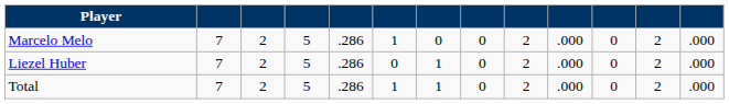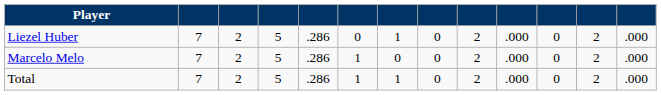rows swapped: Liezel Huber <-> Marcelo Melo
